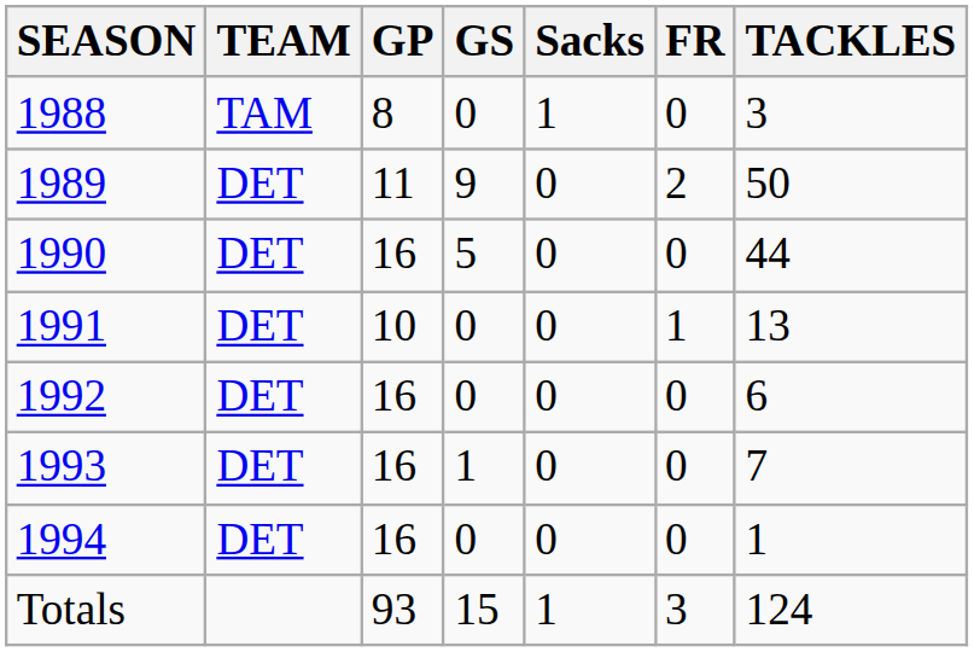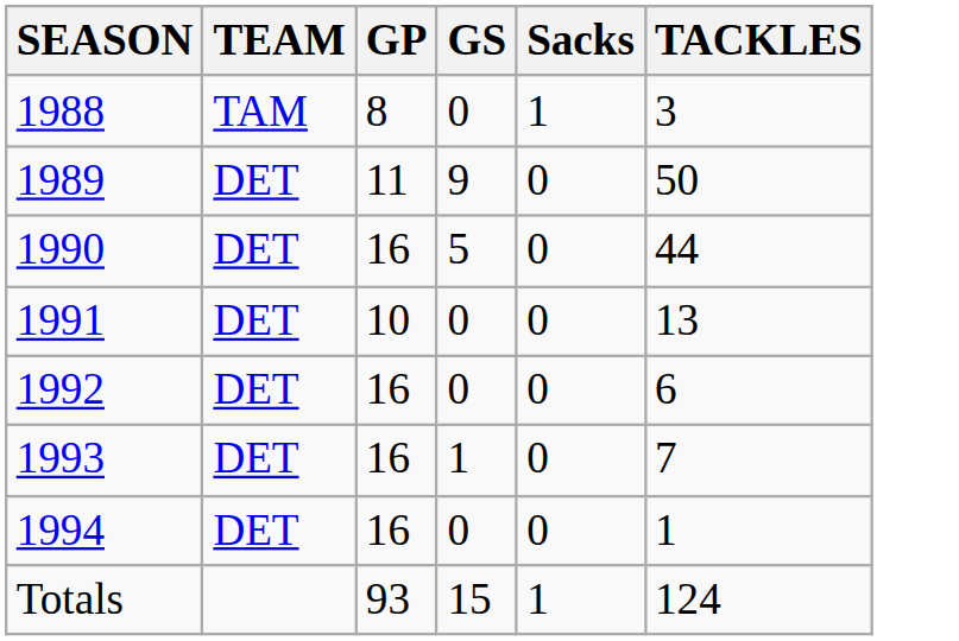- column: FR | 0 | 2 | 0 | 1 | 0 | 0 | 0 | 3
